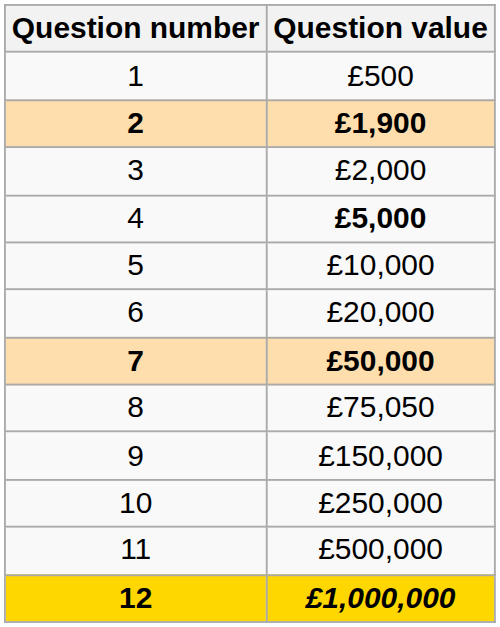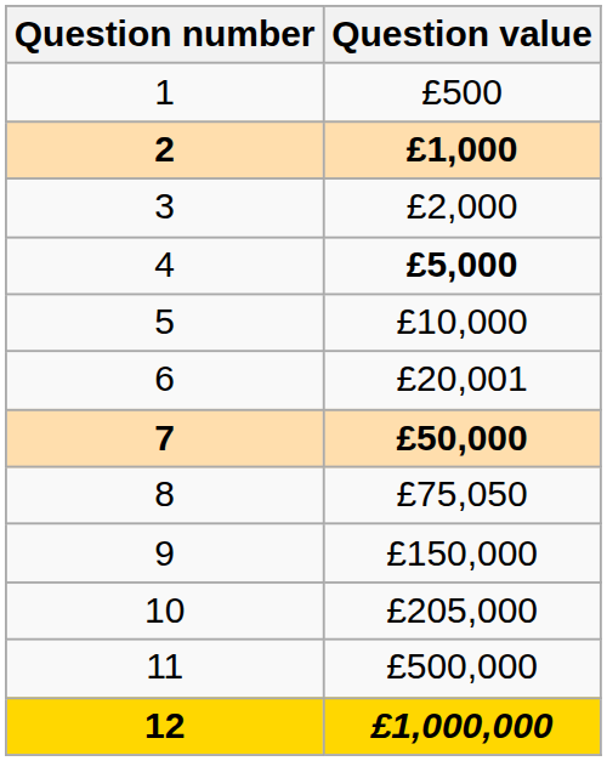2 | Question value: £1,900 -> £1,000
6 | Question value: £20,000 -> £20,001
10 | Question value: £250,000 -> £205,000
